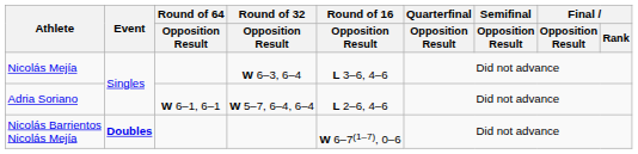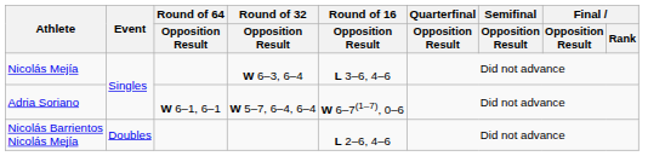Adria Soriano | Round of 16 / Opposition Result: L 2–6, 4–6 -> W 6–7(1–7), 0–6
Nicolás Barrientos Nicolás Mejía | Event: bold -> normal
Nicolás Barrientos Nicolás Mejía | Round of 16 / Opposition Result: W 6–7(1–7), 0–6 -> L 2–6, 4–6
